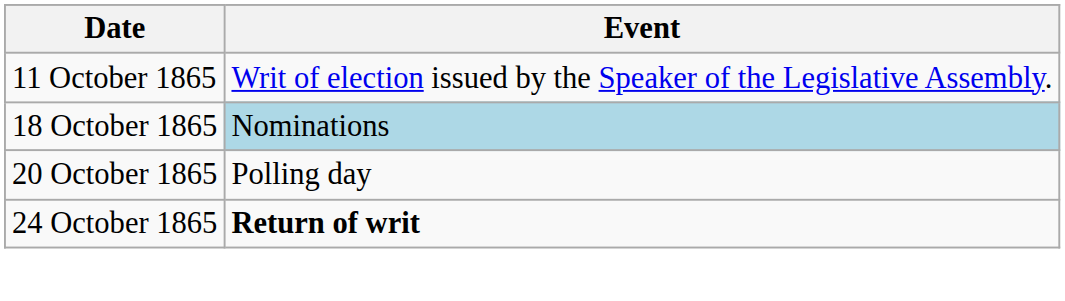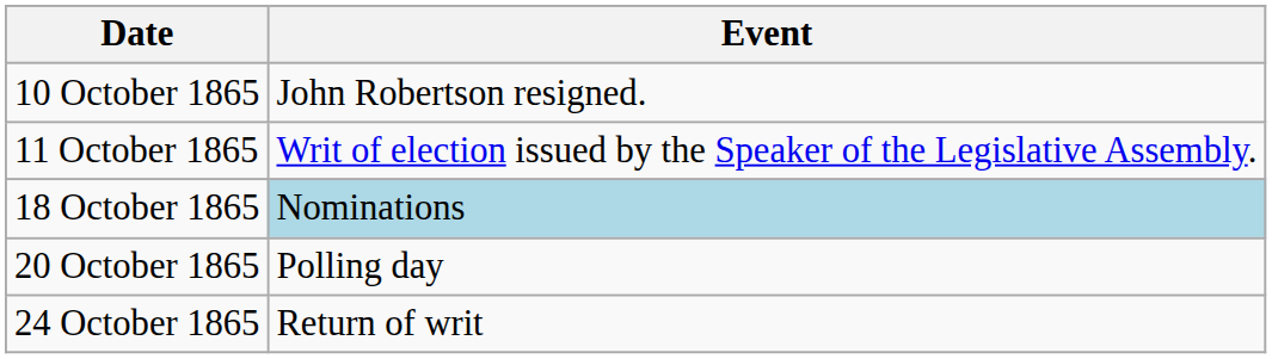+ row: 10 October 1865 | John Robertson resigned.
24 October 1865 | Event: bold -> normal
